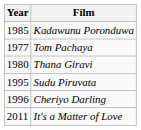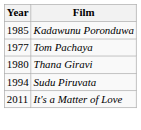Sudu Piruvata | Year: 1995 -> 1994
- row: 1996 | Cheriyo Darling
